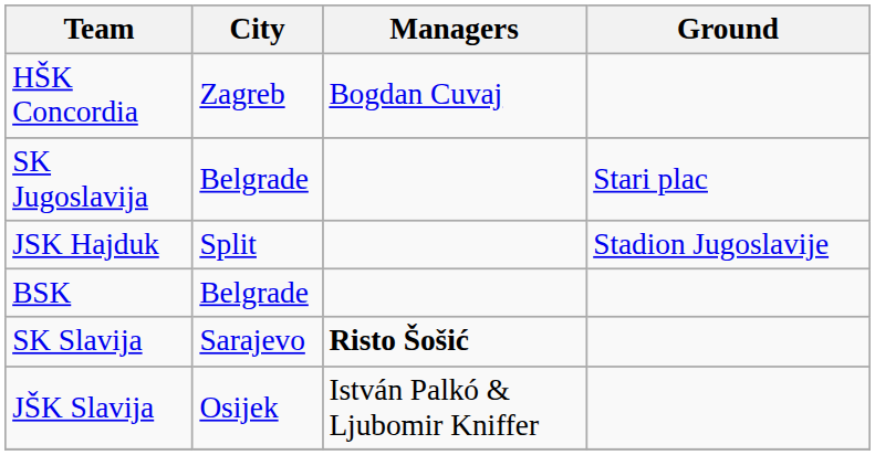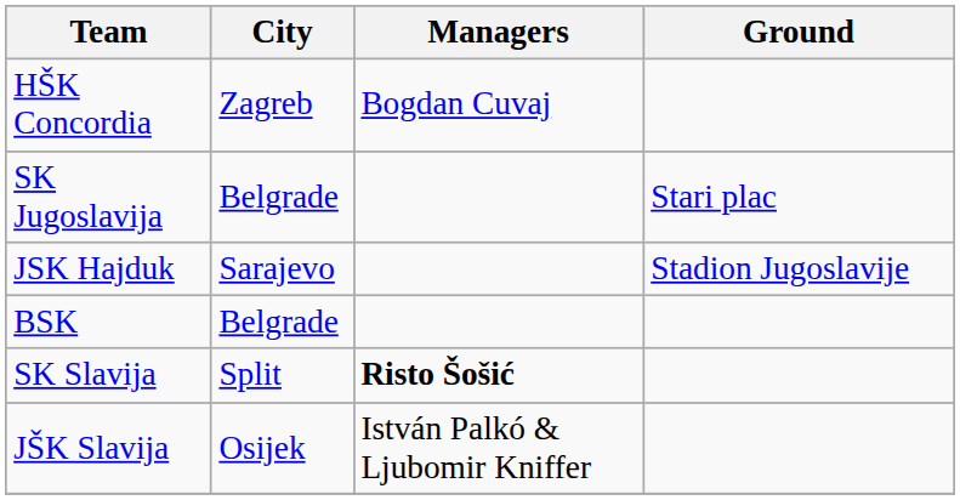JSK Hajduk | City: Split -> Sarajevo
SK Slavija | City: Sarajevo -> Split
